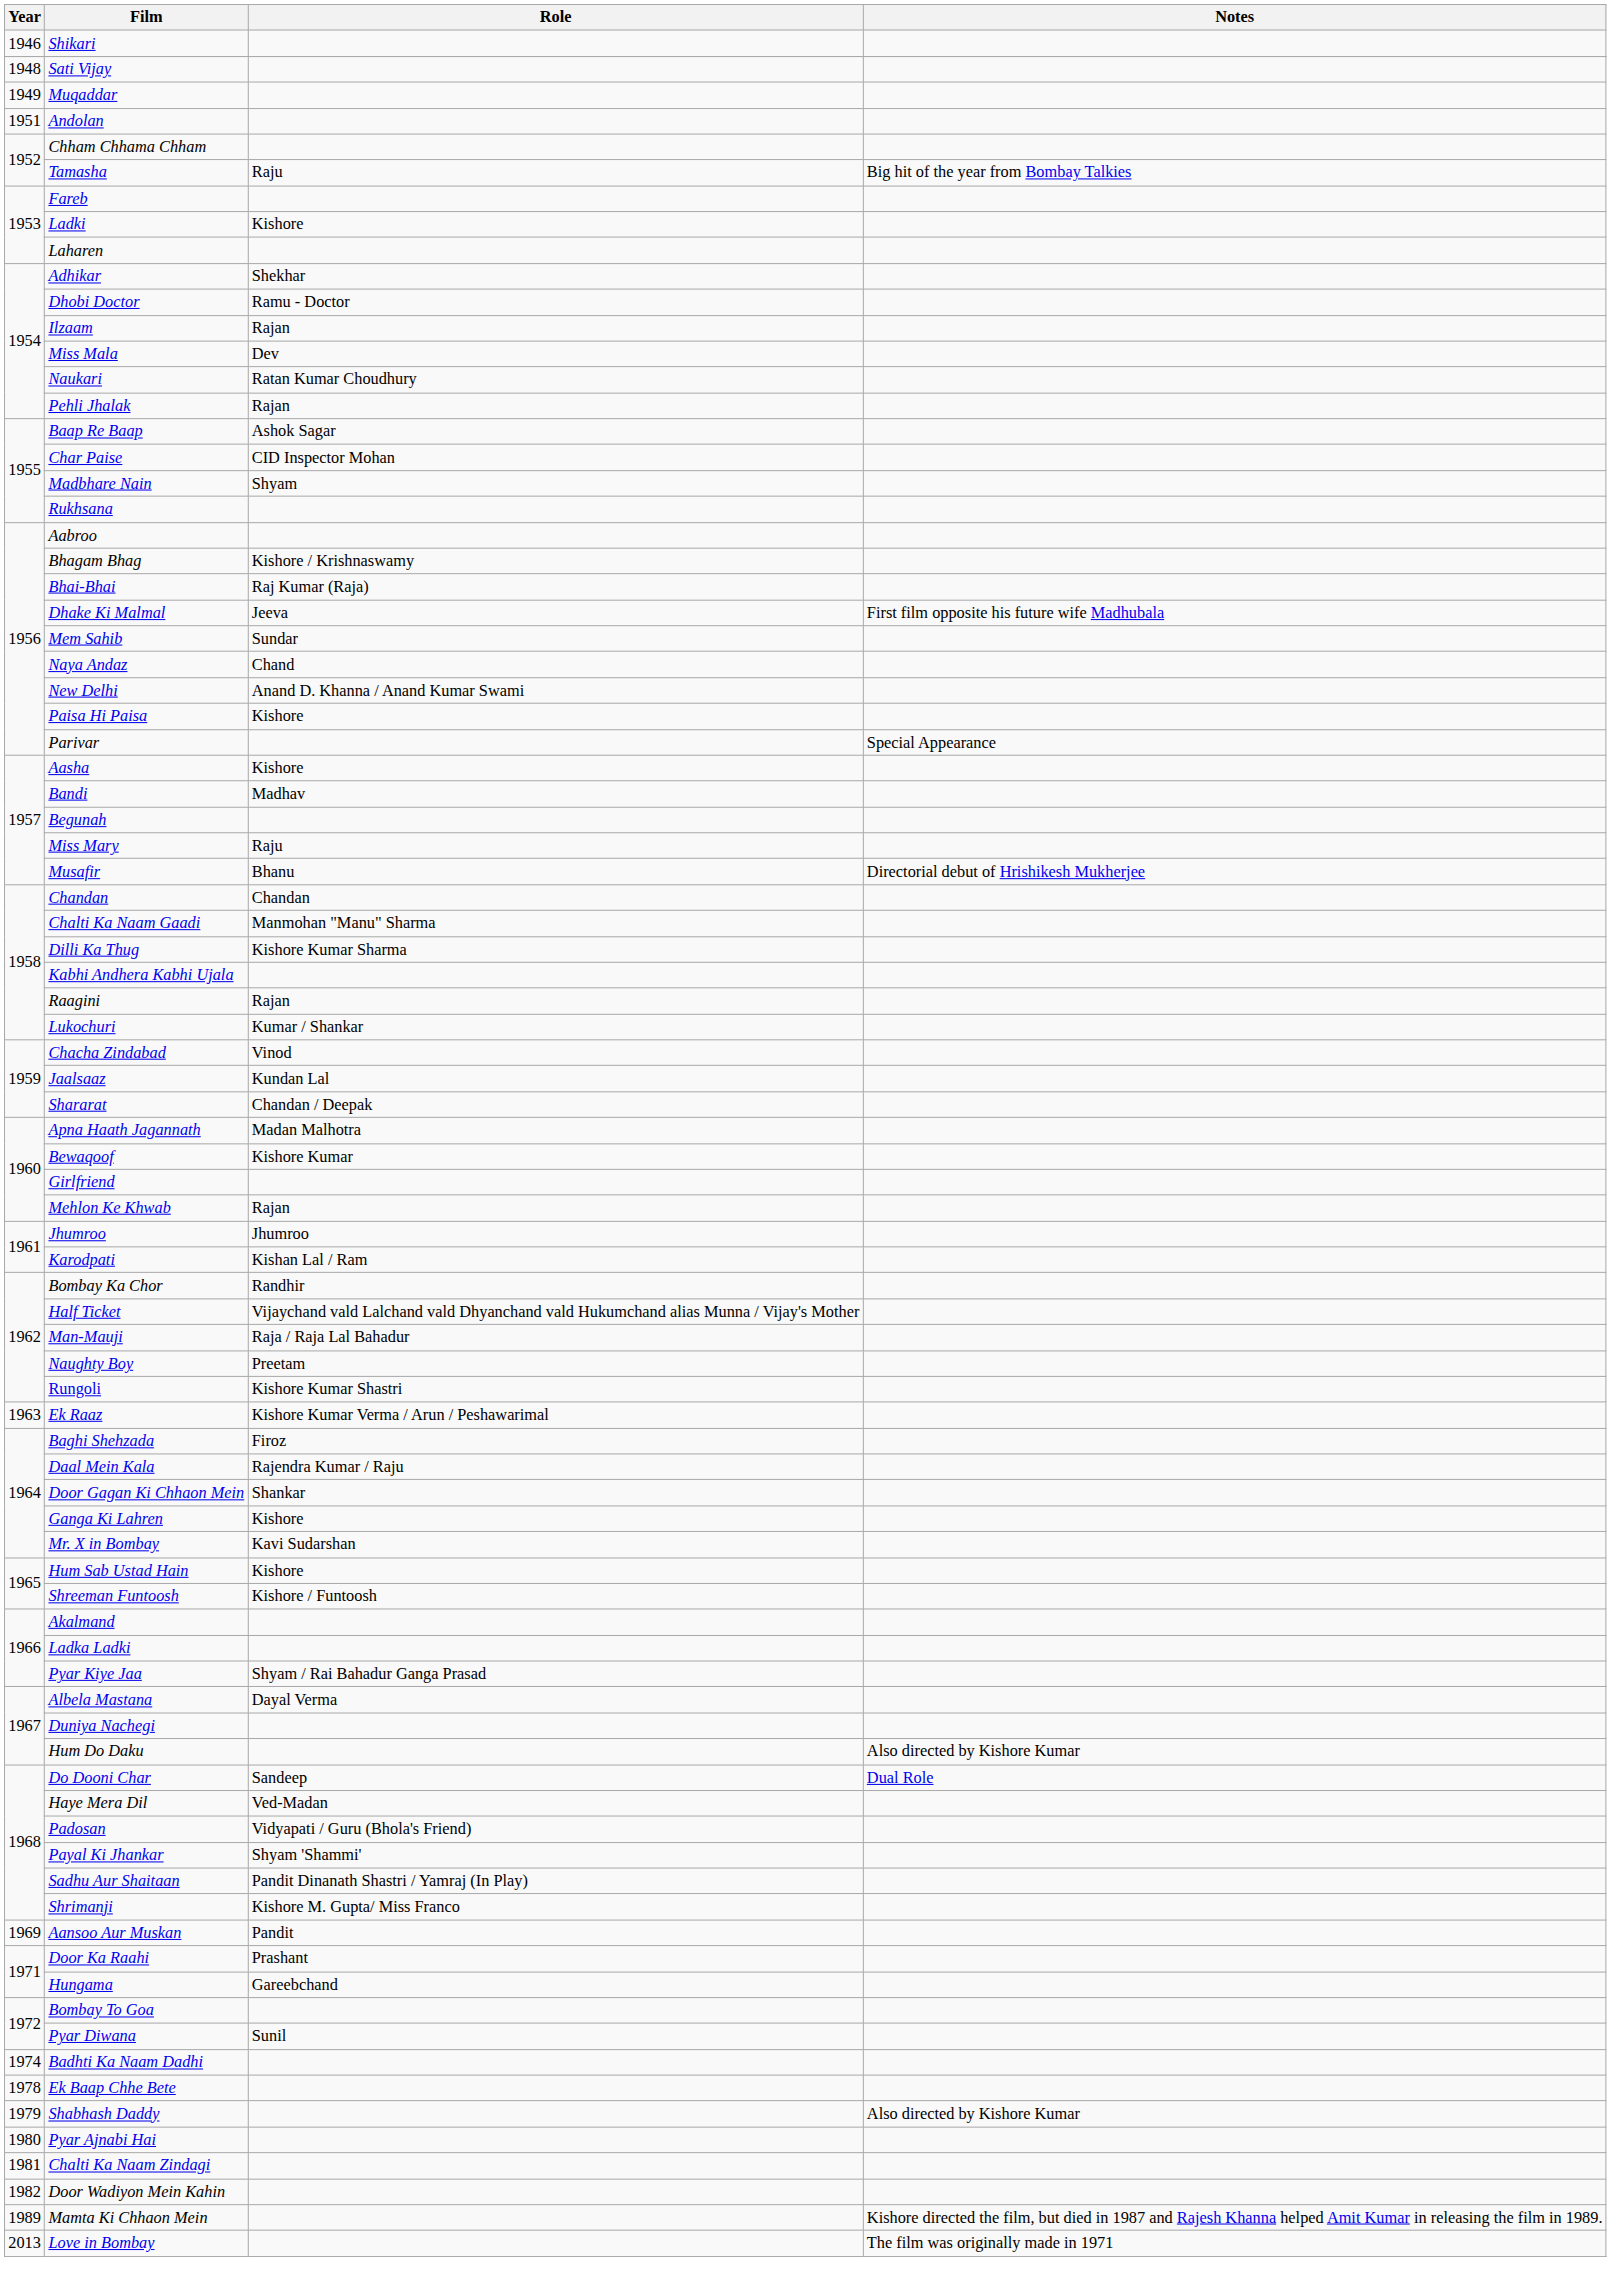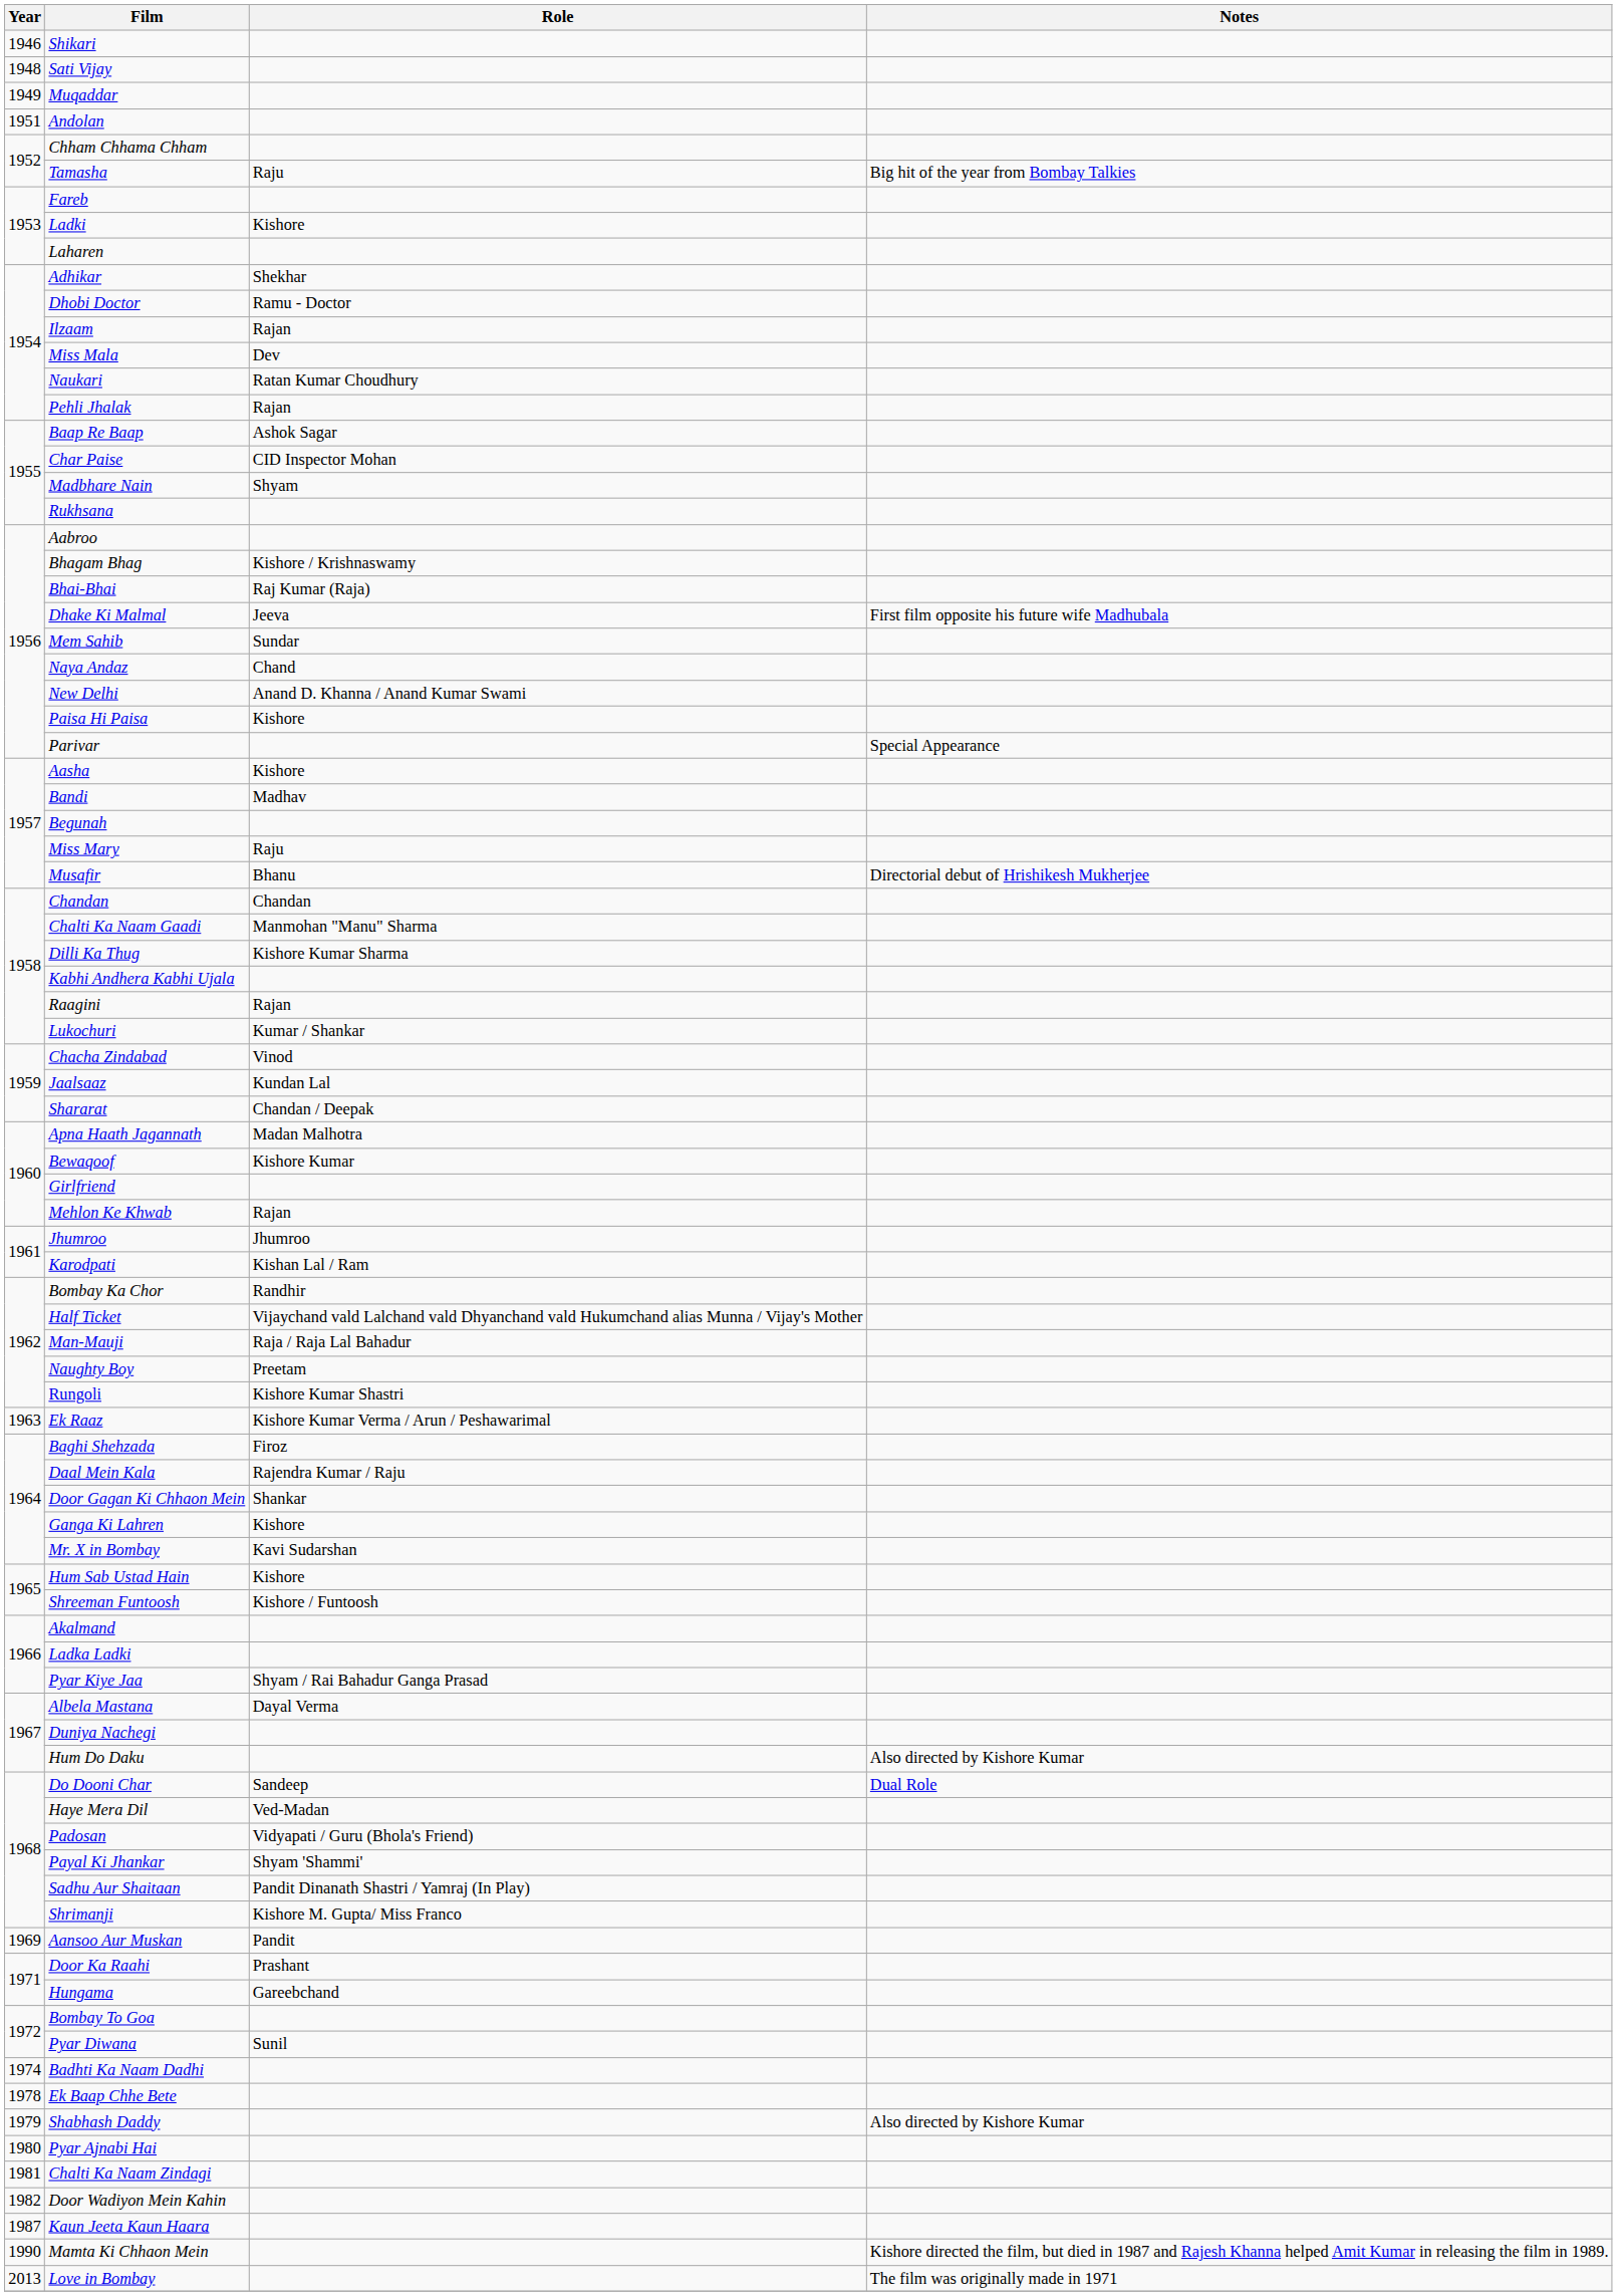+ row: 1987 | Kaun Jeeta Kaun Haara
Mamta Ki Chhaon Mein | Year: 1989 -> 1990
